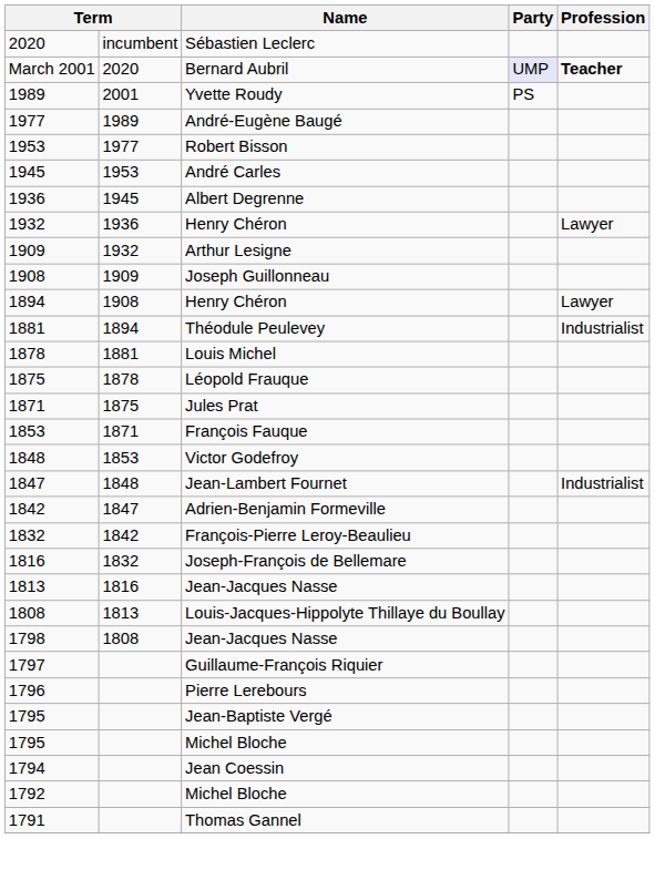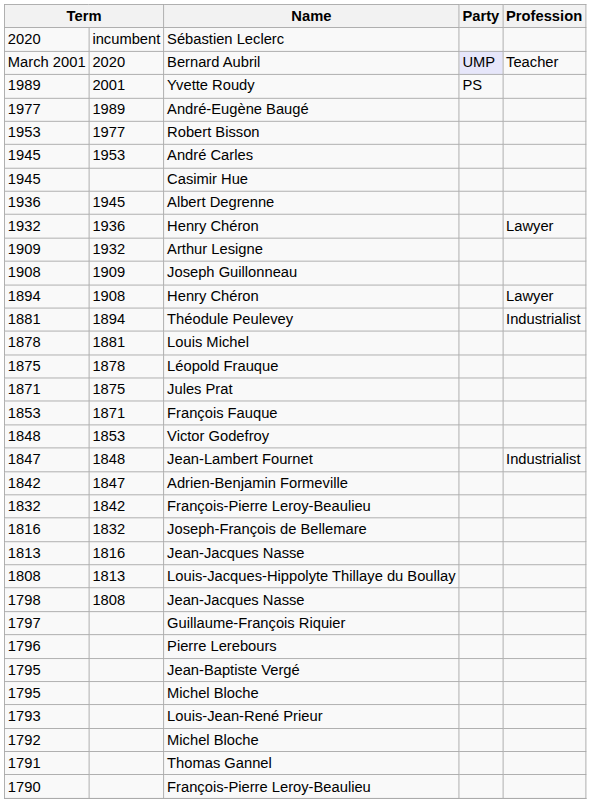March 2001 | Profession: bold -> normal
+ row: 1945 | Casimir Hue
- row: 1794 | Jean Coessin
+ row: 1793 | Louis-Jean-René Prieur
+ row: 1790 | François-Pierre Leroy-Beaulieu
